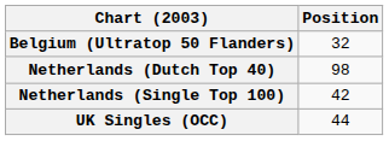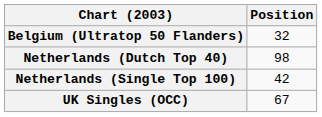UK Singles (OCC) | Position: 44 -> 67
